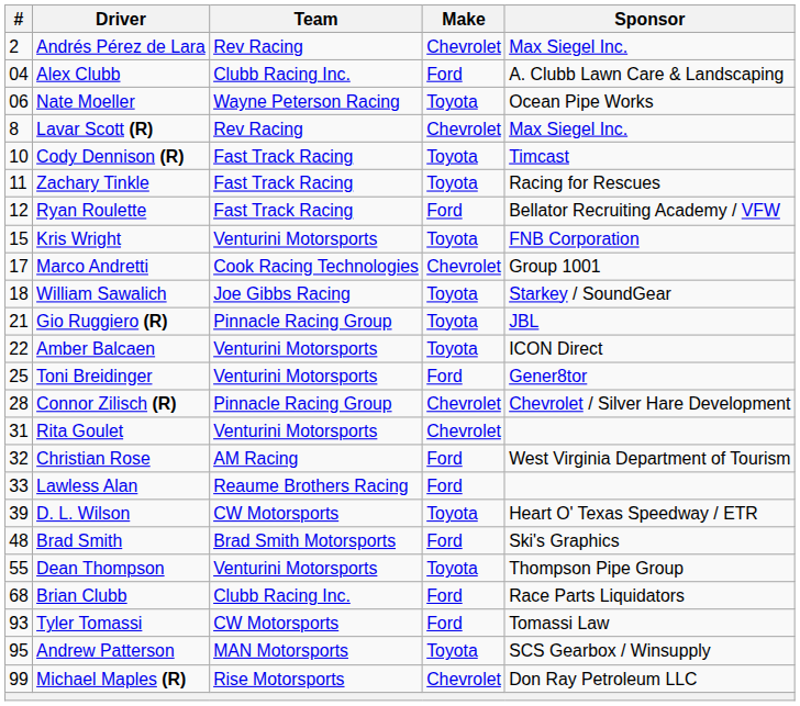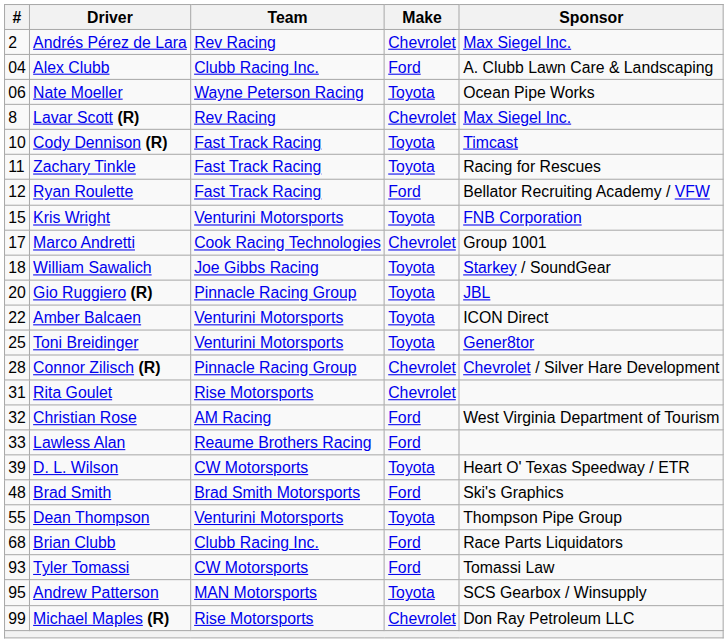Gio Ruggiero (R) | #: 21 -> 20
Toni Breidinger | Make: Ford -> Toyota
Rita Goulet | Team: Venturini Motorsports -> Rise Motorsports
